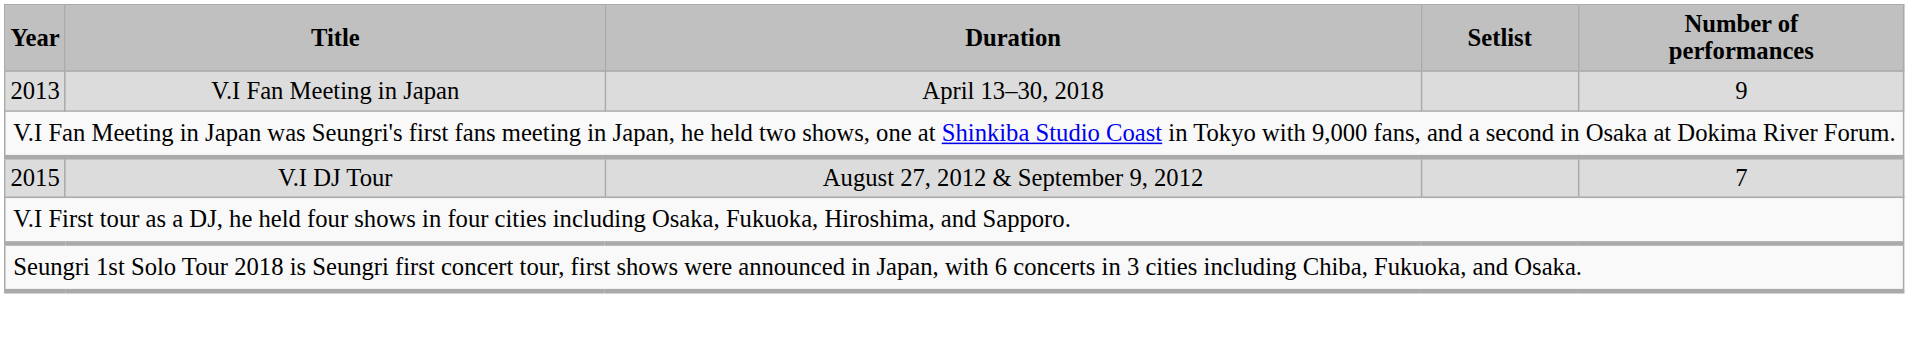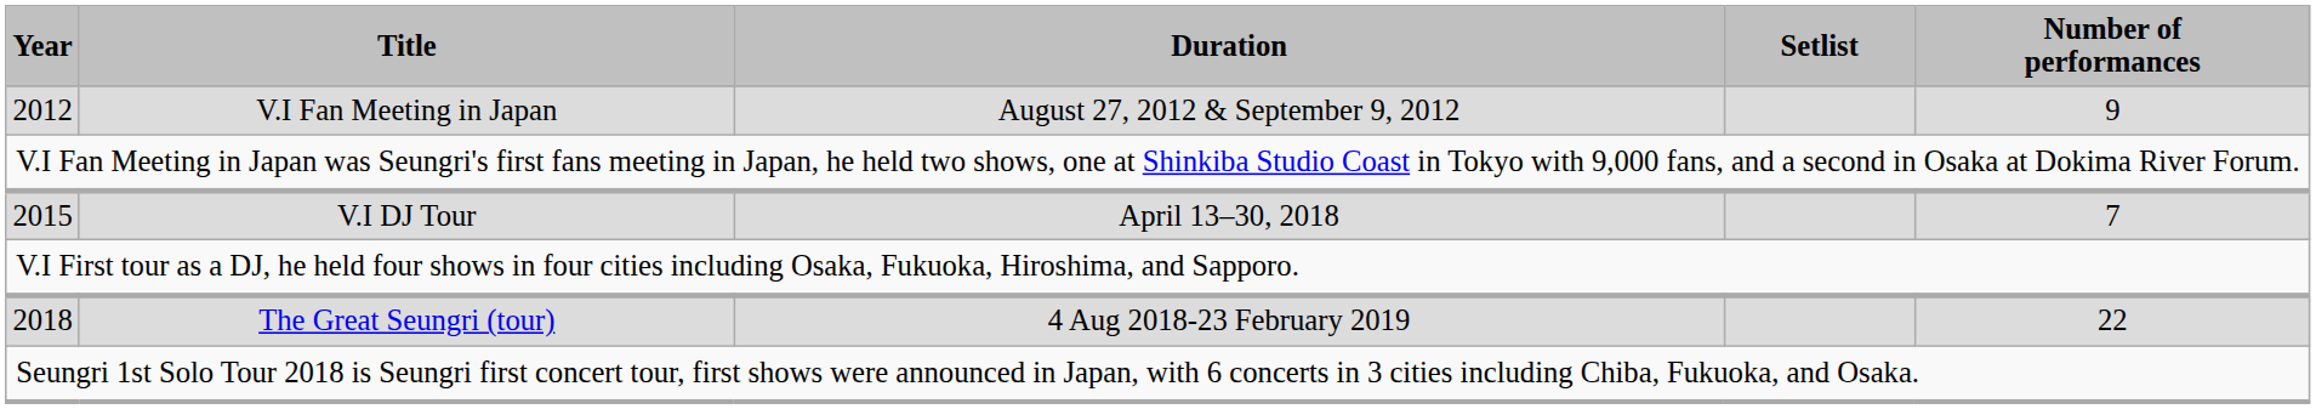V.I Fan Meeting in Japan | Year: 2013 -> 2012
V.I Fan Meeting in Japan | Duration: April 13–30, 2018 -> August 27, 2012 & September 9, 2012
V.I DJ Tour | Duration: August 27, 2012 & September 9, 2012 -> April 13–30, 2018
+ row: 2018 | The Great Seungri (tour) | 4 Aug 2018-23 February 2019 | 22
